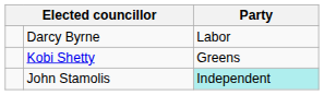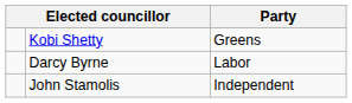rows swapped: Darcy Byrne <-> Kobi Shetty
John Stamolis | Party: paleturquoise background -> no background
